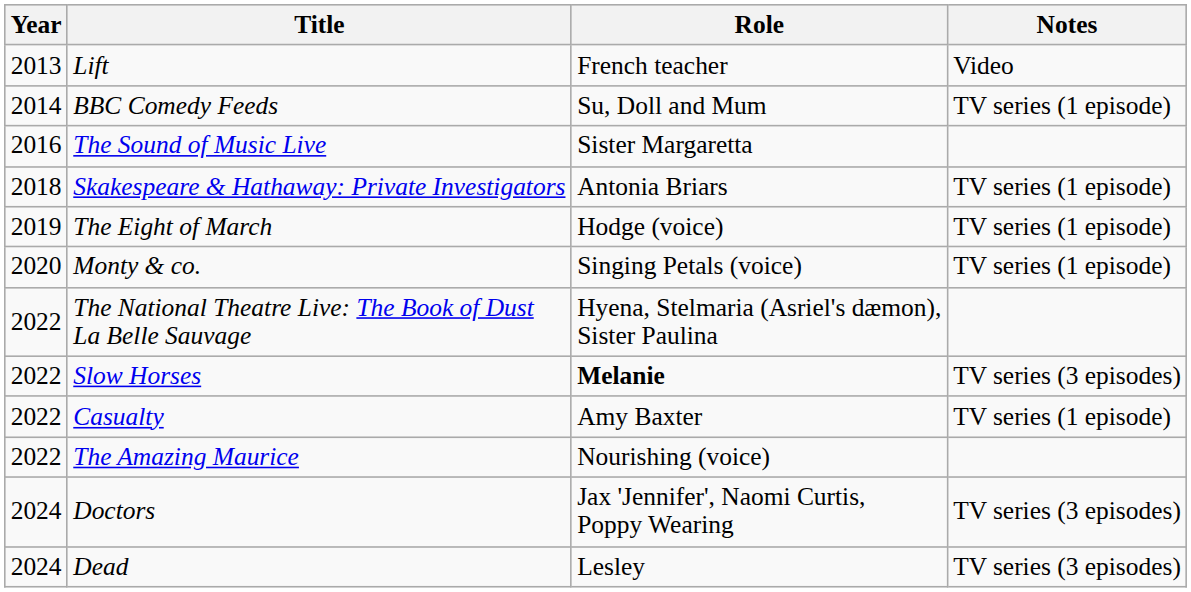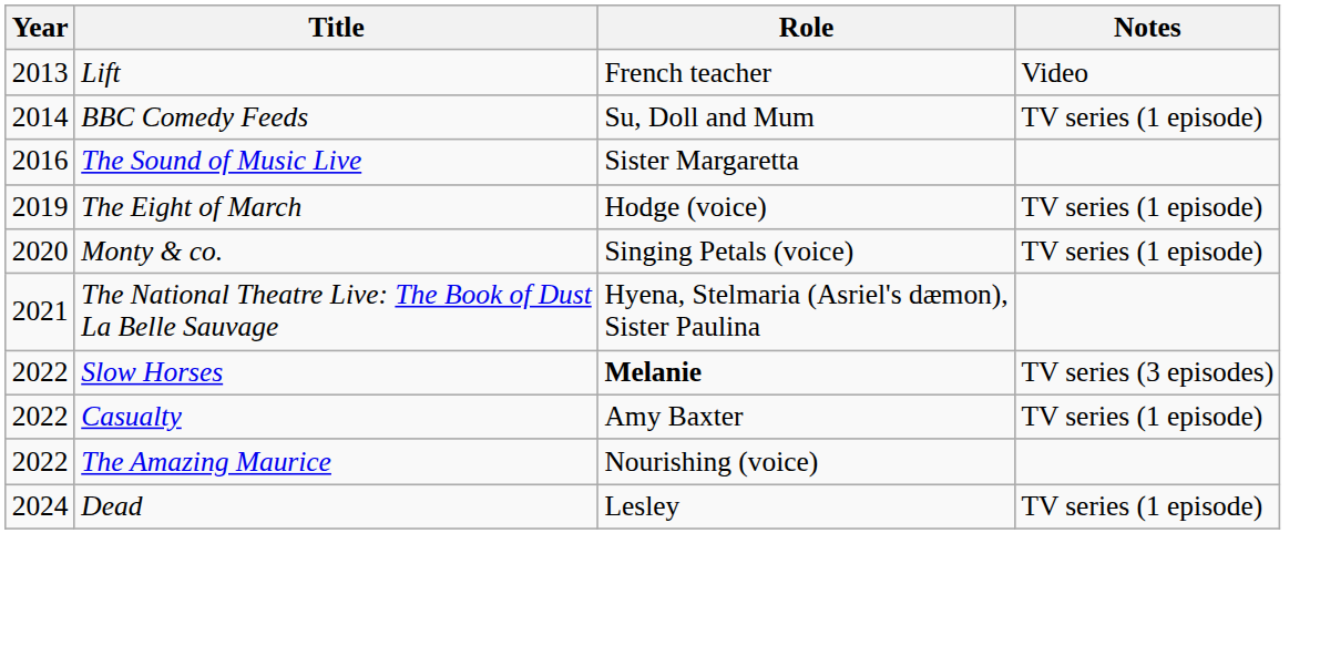- row: 2018 | Skakespeare & Hathaway: Private Investigators | Antonia Briars | TV series (1 episode)
The National Theatre Live: The Book of Dust La Belle Sauvage | Year: 2022 -> 2021
- row: 2024 | Doctors | Jax 'Jennifer', Naomi Curtis, Poppy Wearing | TV series (3 episodes)
Dead | Notes: TV series (3 episodes) -> TV series (1 episode)
